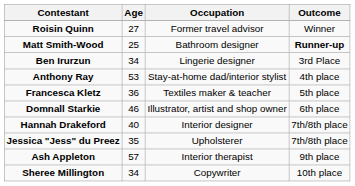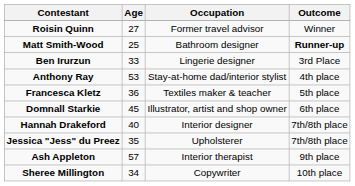Ben Irurzun | Age: 34 -> 33
Domnall Starkie | Age: 46 -> 45
